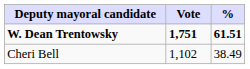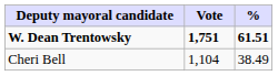Cheri Bell | Vote: 1,102 -> 1,104
